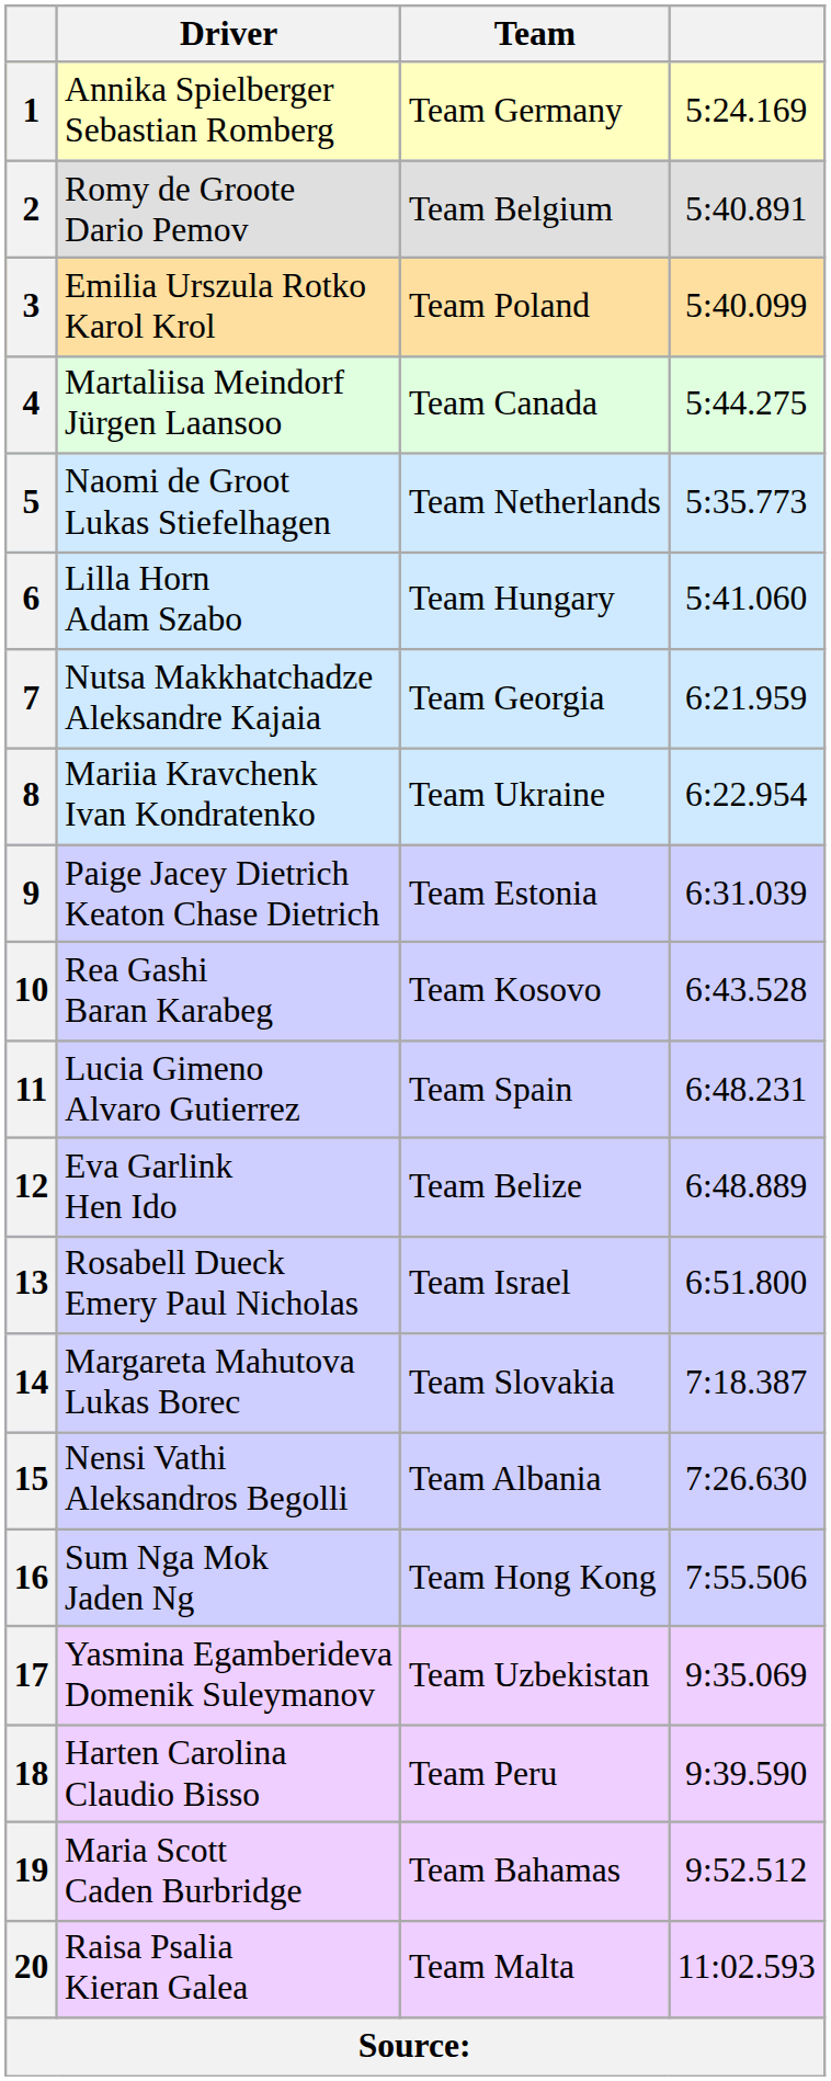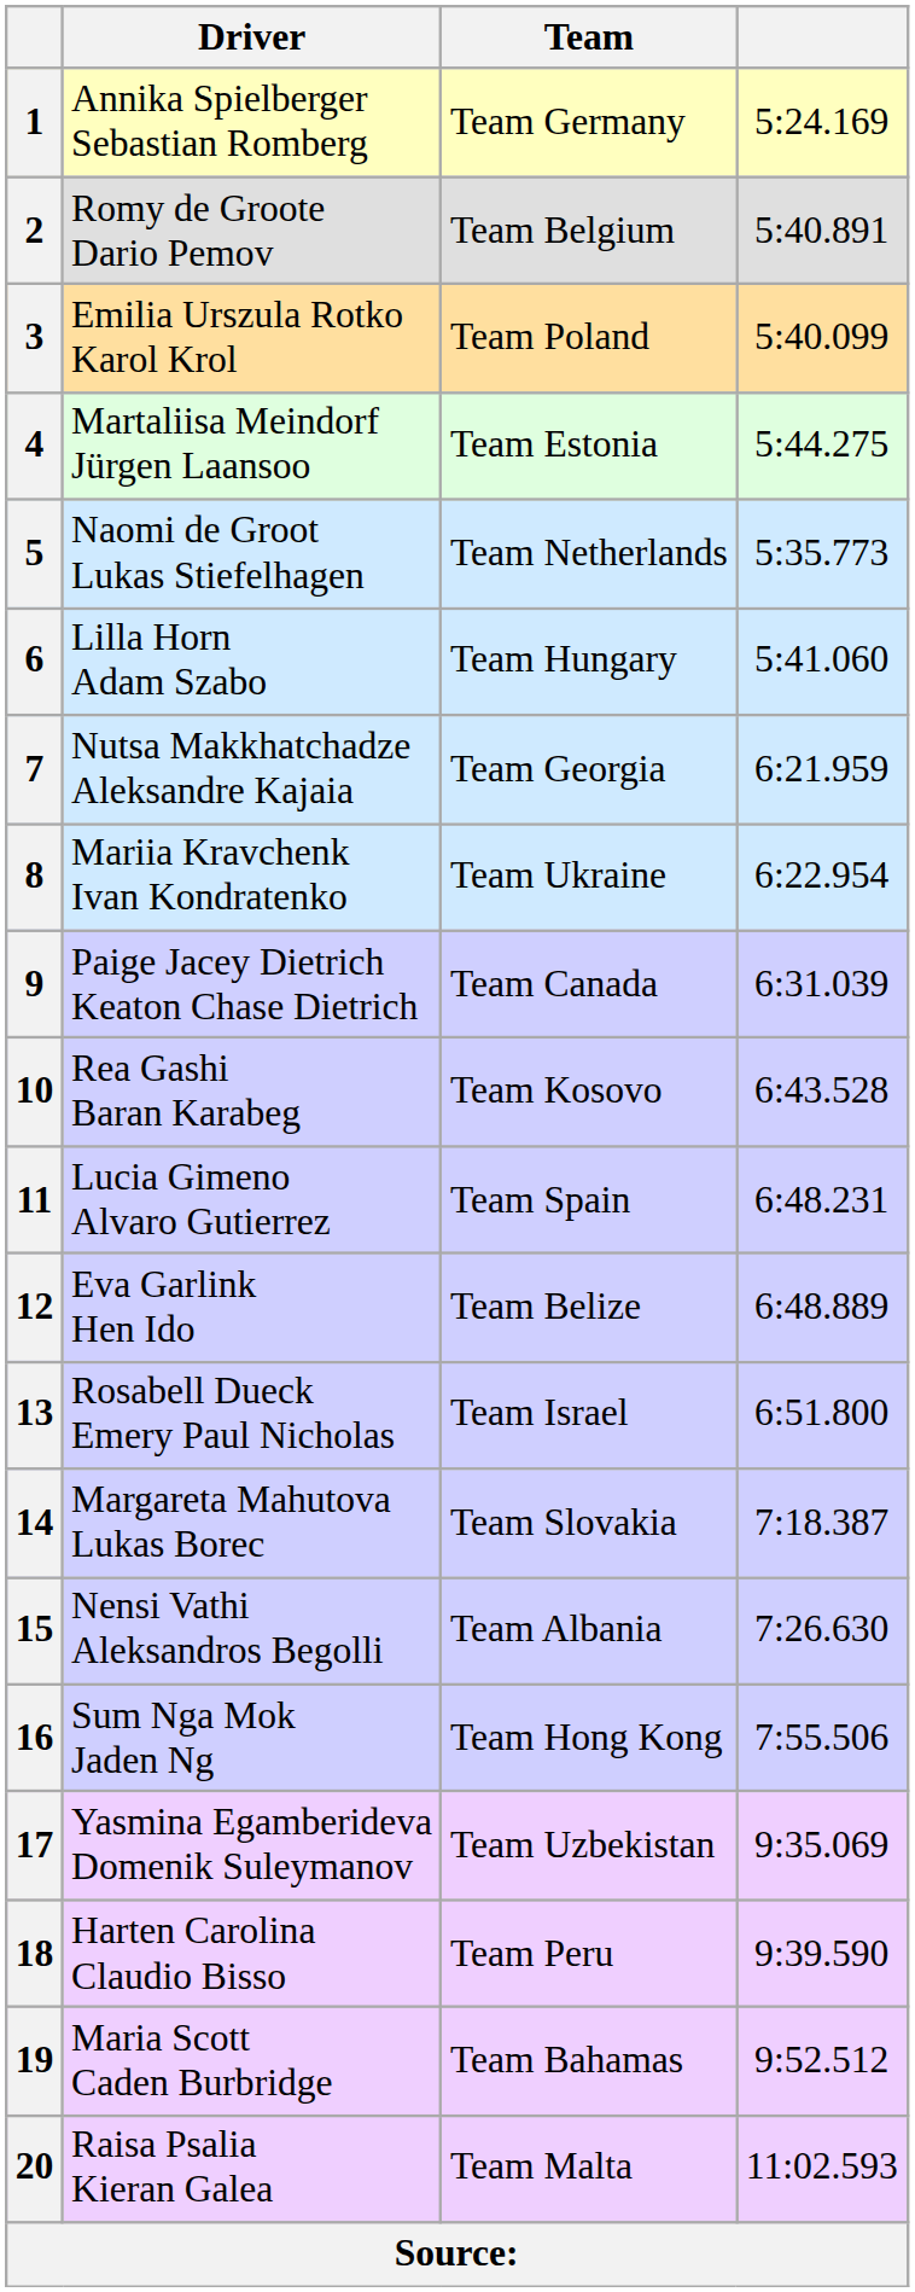4 | Team: Team Canada -> Team Estonia
9 | Team: Team Estonia -> Team Canada
